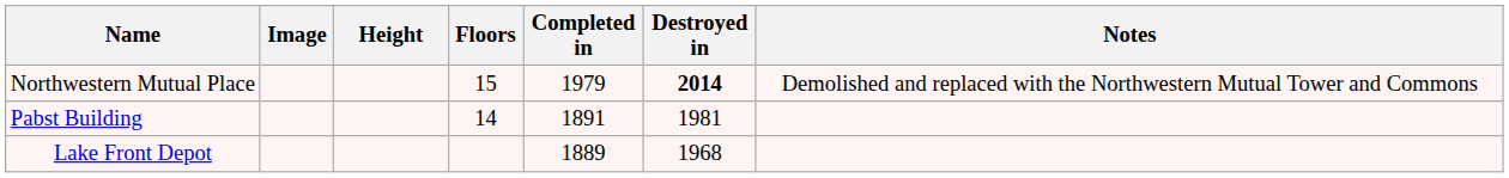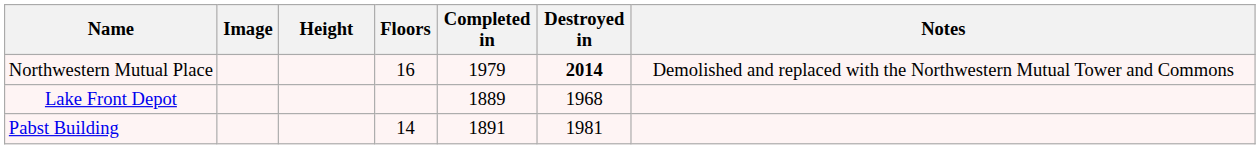Northwestern Mutual Place | Floors: 15 -> 16
rows swapped: Pabst Building <-> Lake Front Depot
